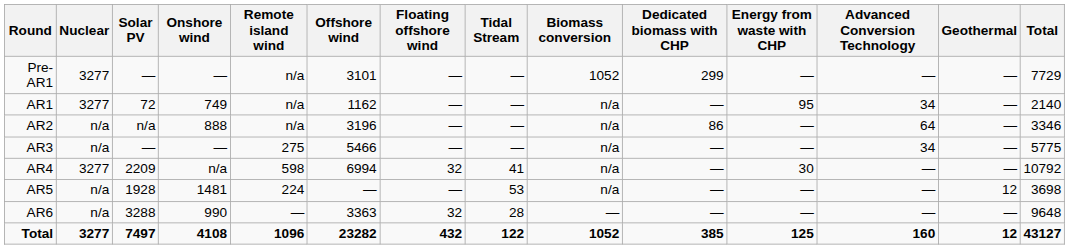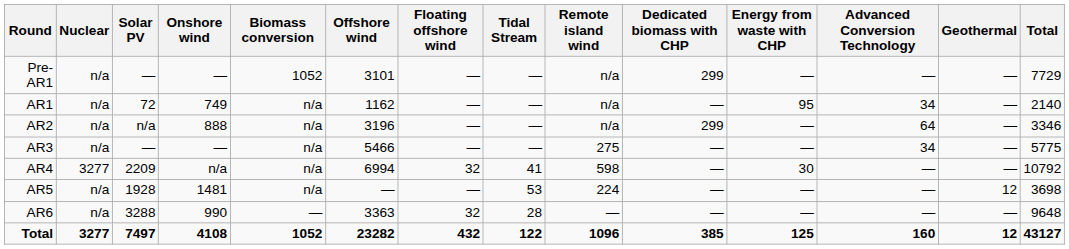columns swapped: Remote island wind <-> Biomass conversion
Pre-AR1 | Nuclear: 3277 -> n/a
AR1 | Nuclear: 3277 -> n/a
AR2 | Dedicated biomass with CHP: 86 -> 299
